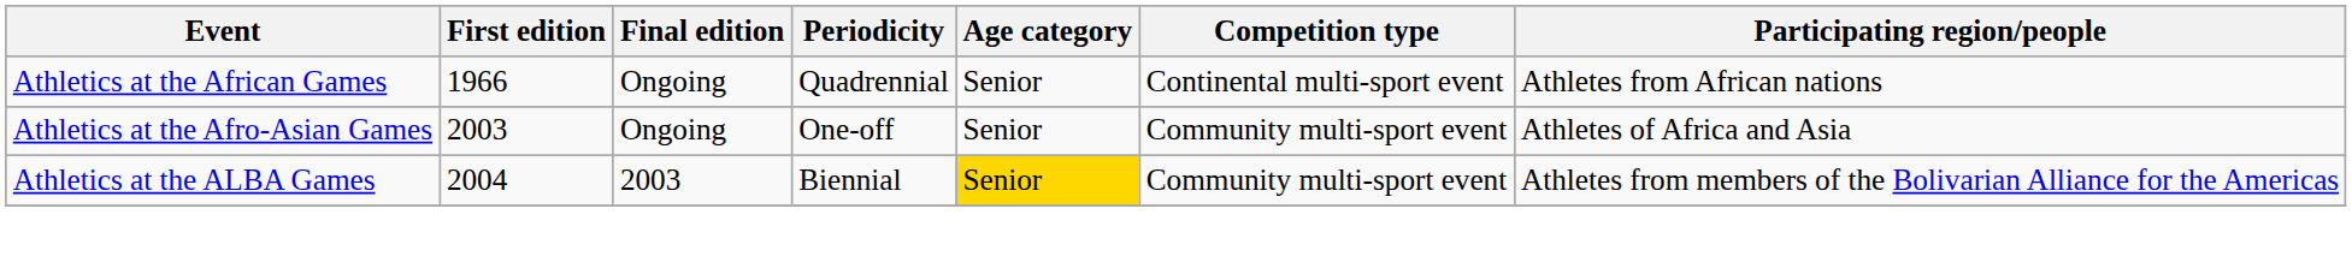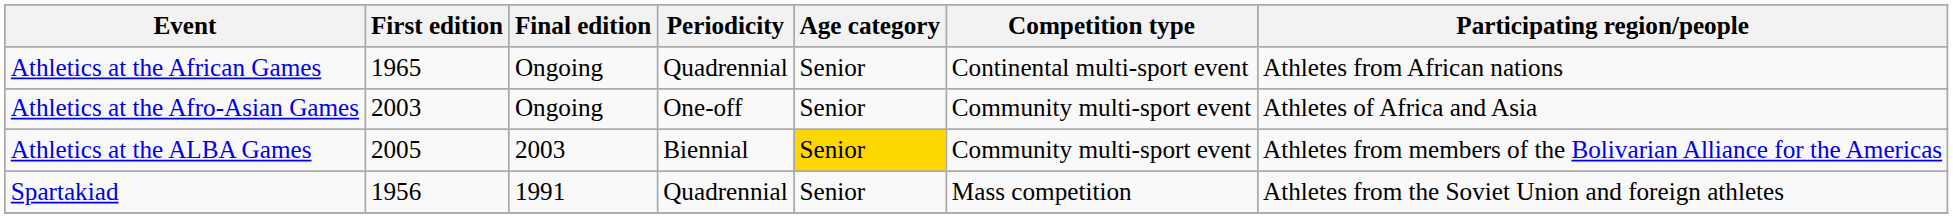Athletics at the African Games | First edition: 1966 -> 1965
Athletics at the ALBA Games | First edition: 2004 -> 2005
+ row: Spartakiad | 1956 | 1991 | Quadrennial | Senior | Mass competition | Athletes from the Soviet Union and foreign athletes
